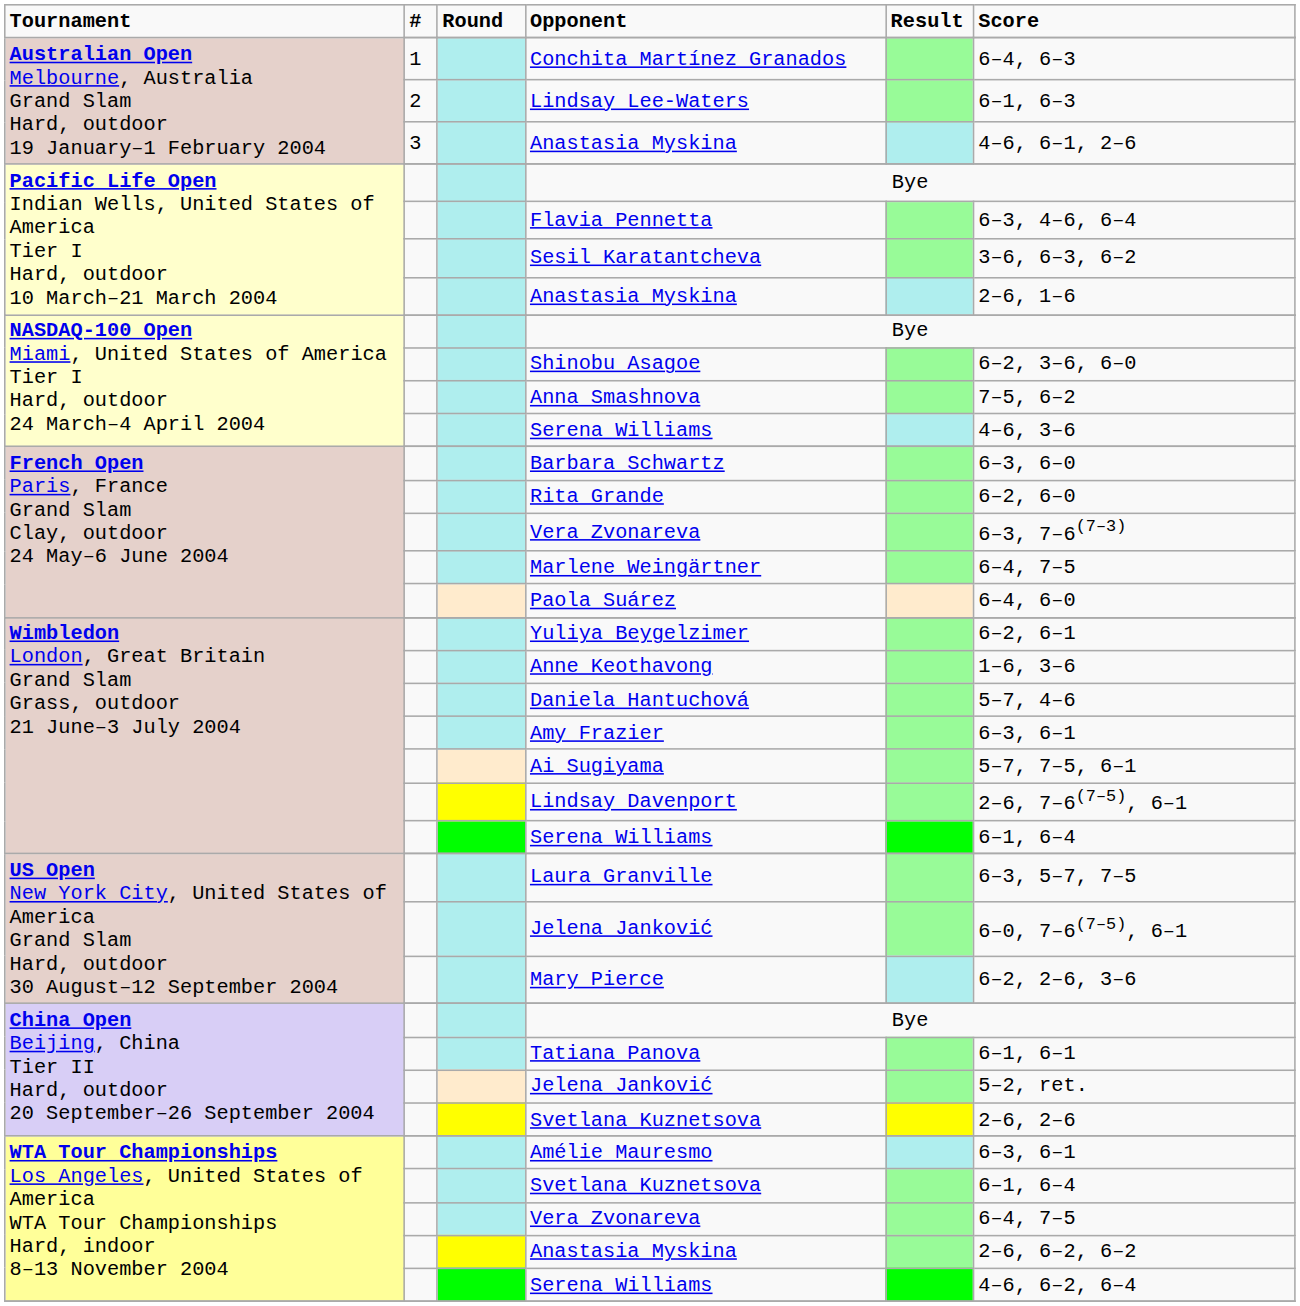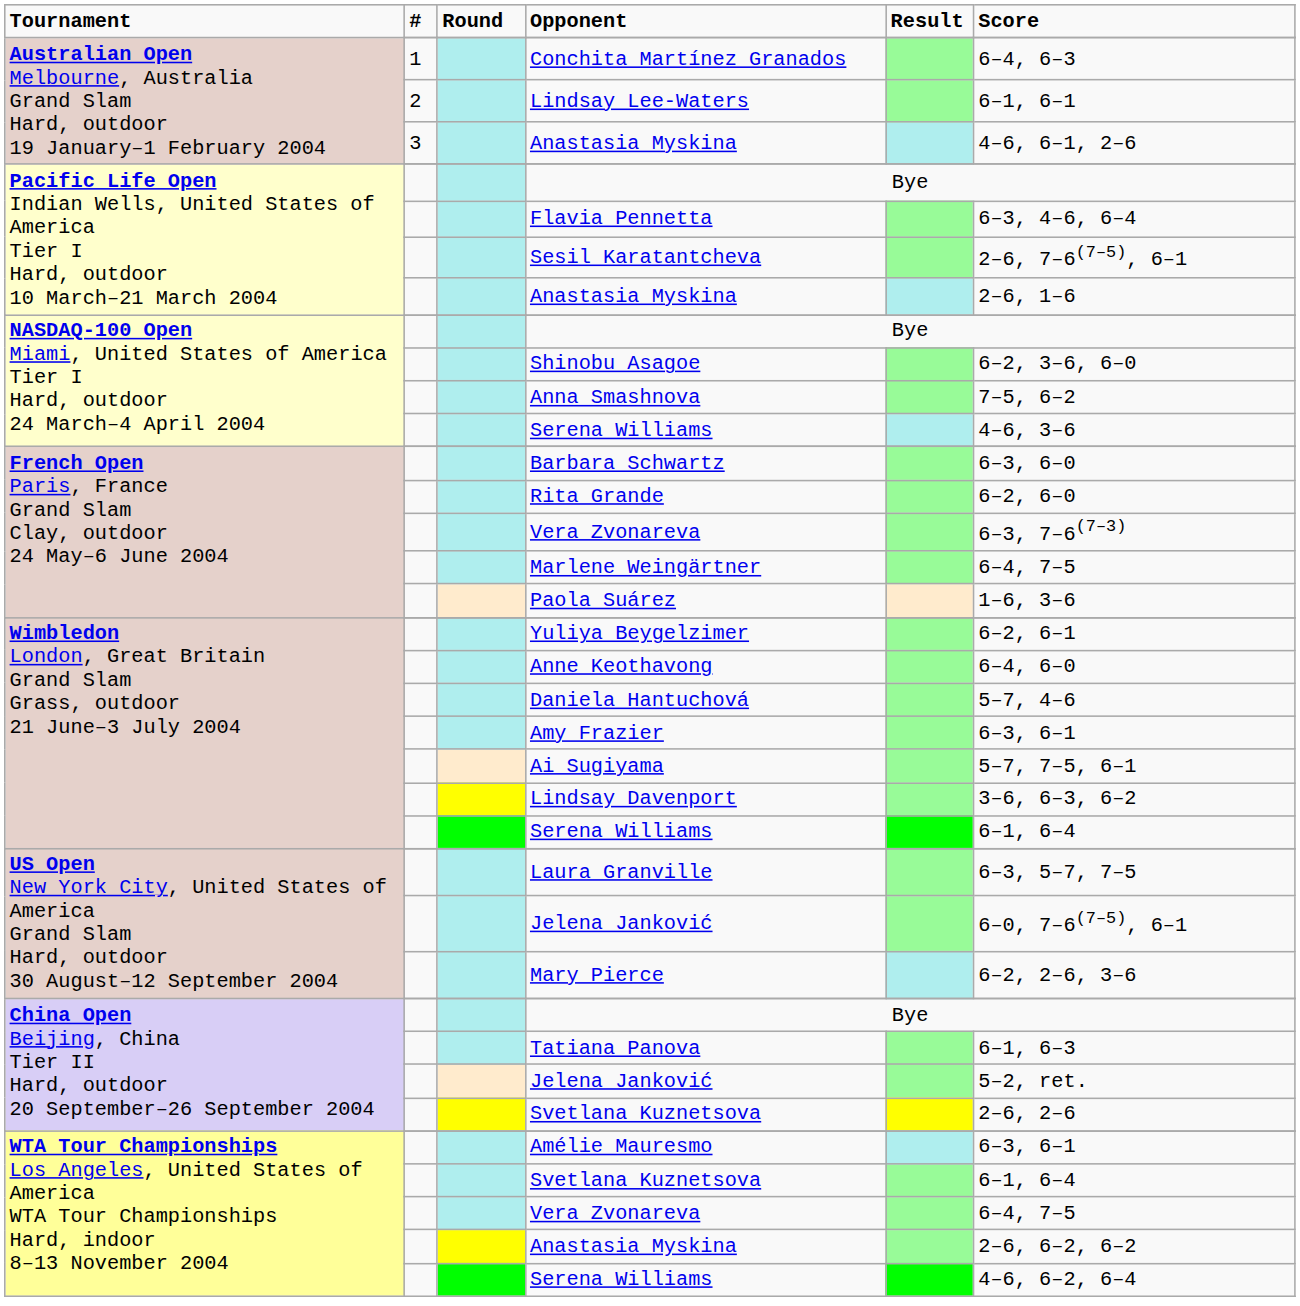Lindsay Lee-Waters | column 6: 6–1, 6–3 -> 6–1, 6–1
Sesil Karatantcheva | column 6: 3–6, 6–3, 6–2 -> 2–6, 7–6(7–5), 6–1
Paola Suárez | column 6: 6–4, 6–0 -> 1–6, 3–6
Anne Keothavong | column 6: 1–6, 3–6 -> 6–4, 6–0
Lindsay Davenport | column 6: 2–6, 7–6(7–5), 6–1 -> 3–6, 6–3, 6–2
Tatiana Panova | column 6: 6–1, 6–1 -> 6–1, 6–3
